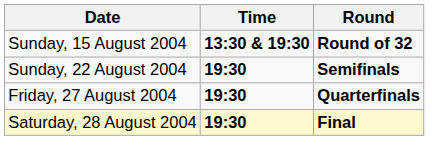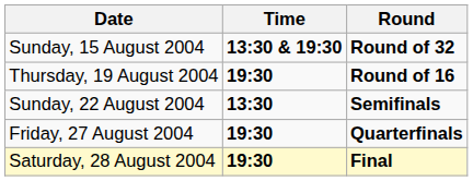+ row: Thursday, 19 August 2004 | 19:30 | Round of 16
Sunday, 22 August 2004 | Time: 19:30 -> 13:30
